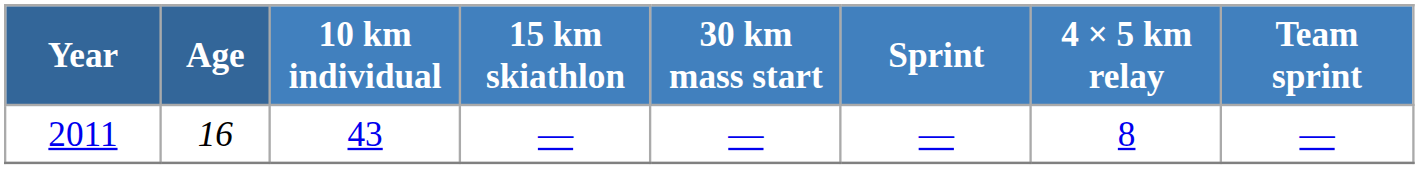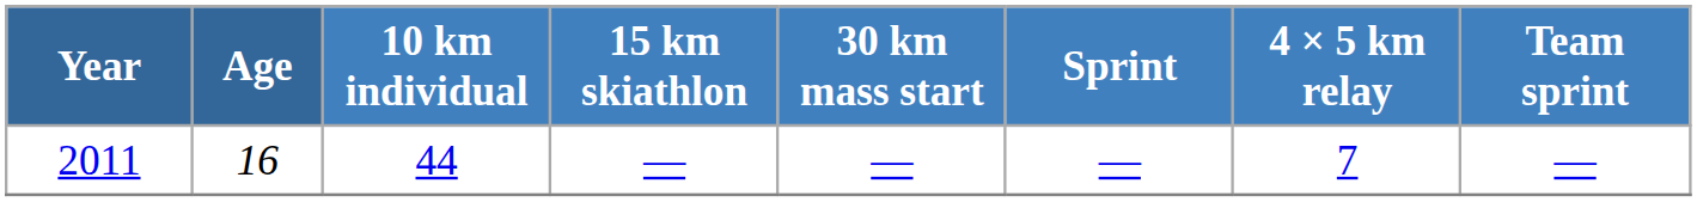2011 | 10 km individual: 43 -> 44
2011 | 4 × 5 km relay: 8 -> 7
